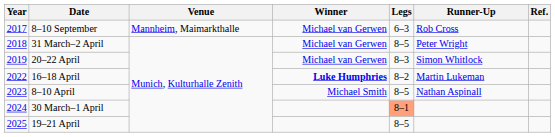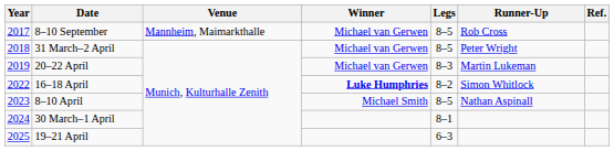8–10 September | Legs: 6–3 -> 8–5
20–22 April | Runner-Up: Simon Whitlock -> Martin Lukeman
16–18 April | Runner-Up: Martin Lukeman -> Simon Whitlock
30 March–1 April | Legs: lightsalmon background -> no background
19–21 April | Legs: 8–5 -> 6–3
